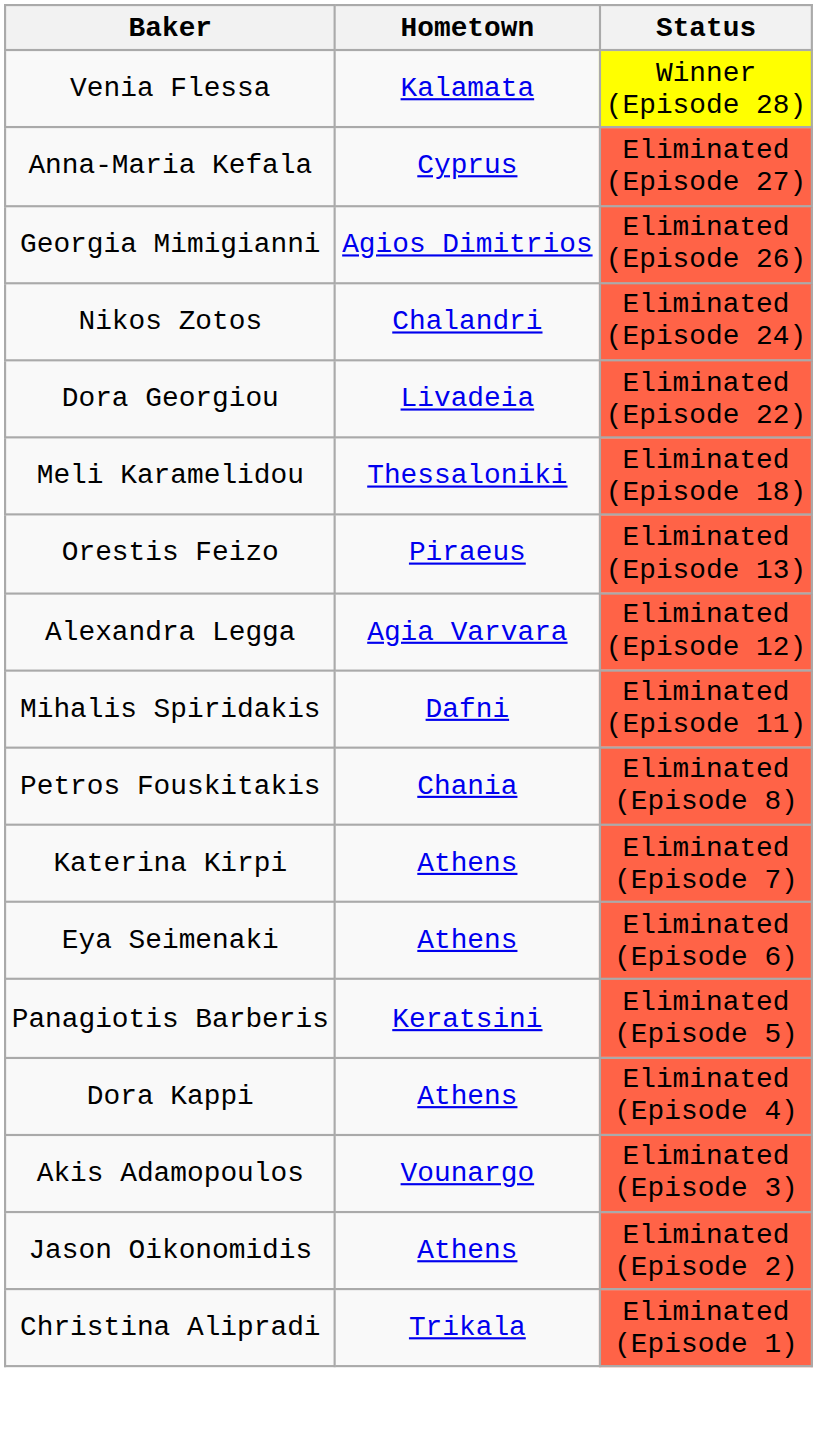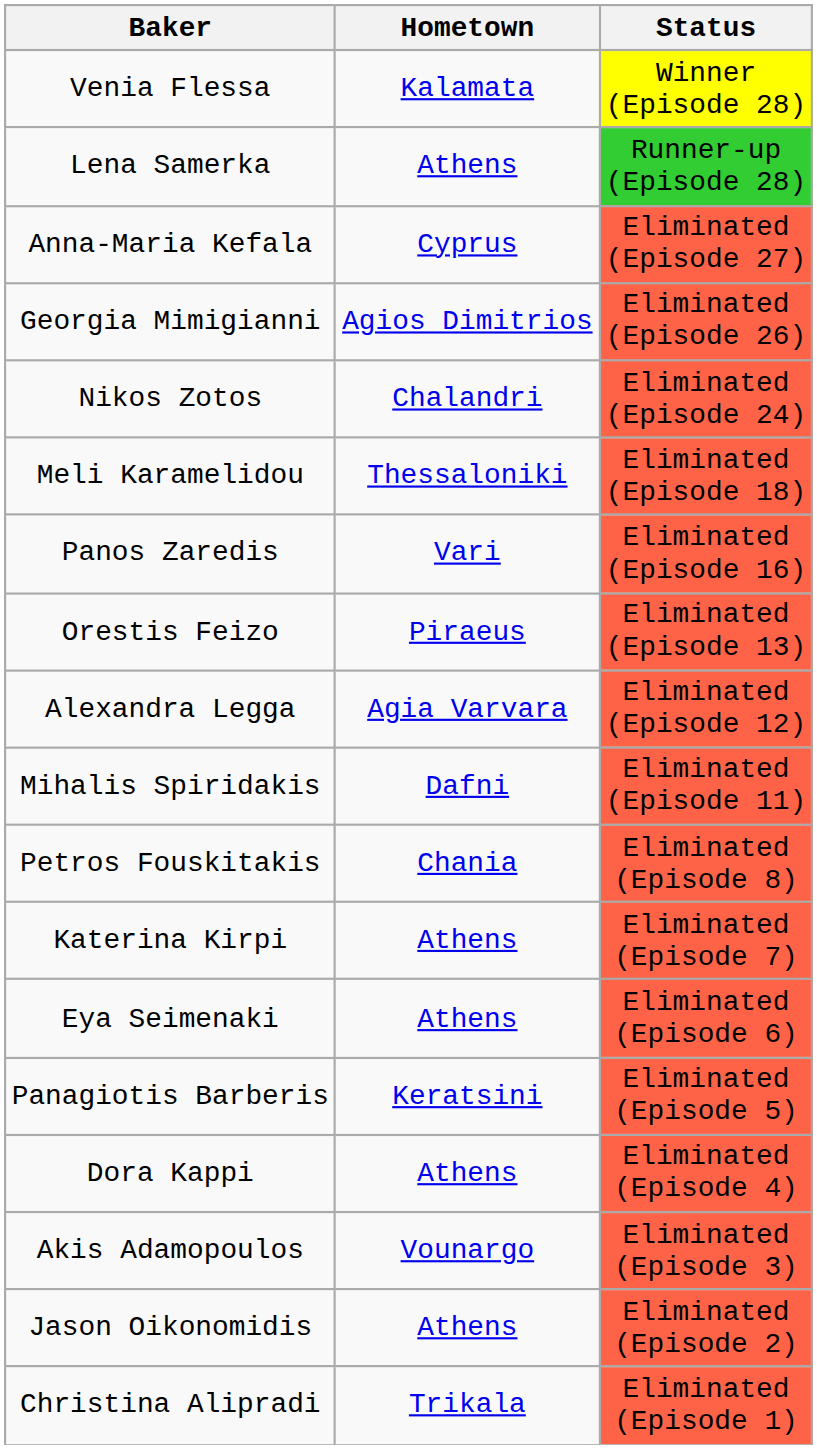+ row: Lena Samerka | Athens | Runner-up (Episode 28)
- row: Dora Georgiou | Livadeia | Eliminated (Episode 22)
+ row: Panos Zaredis | Vari | Eliminated (Episode 16)
